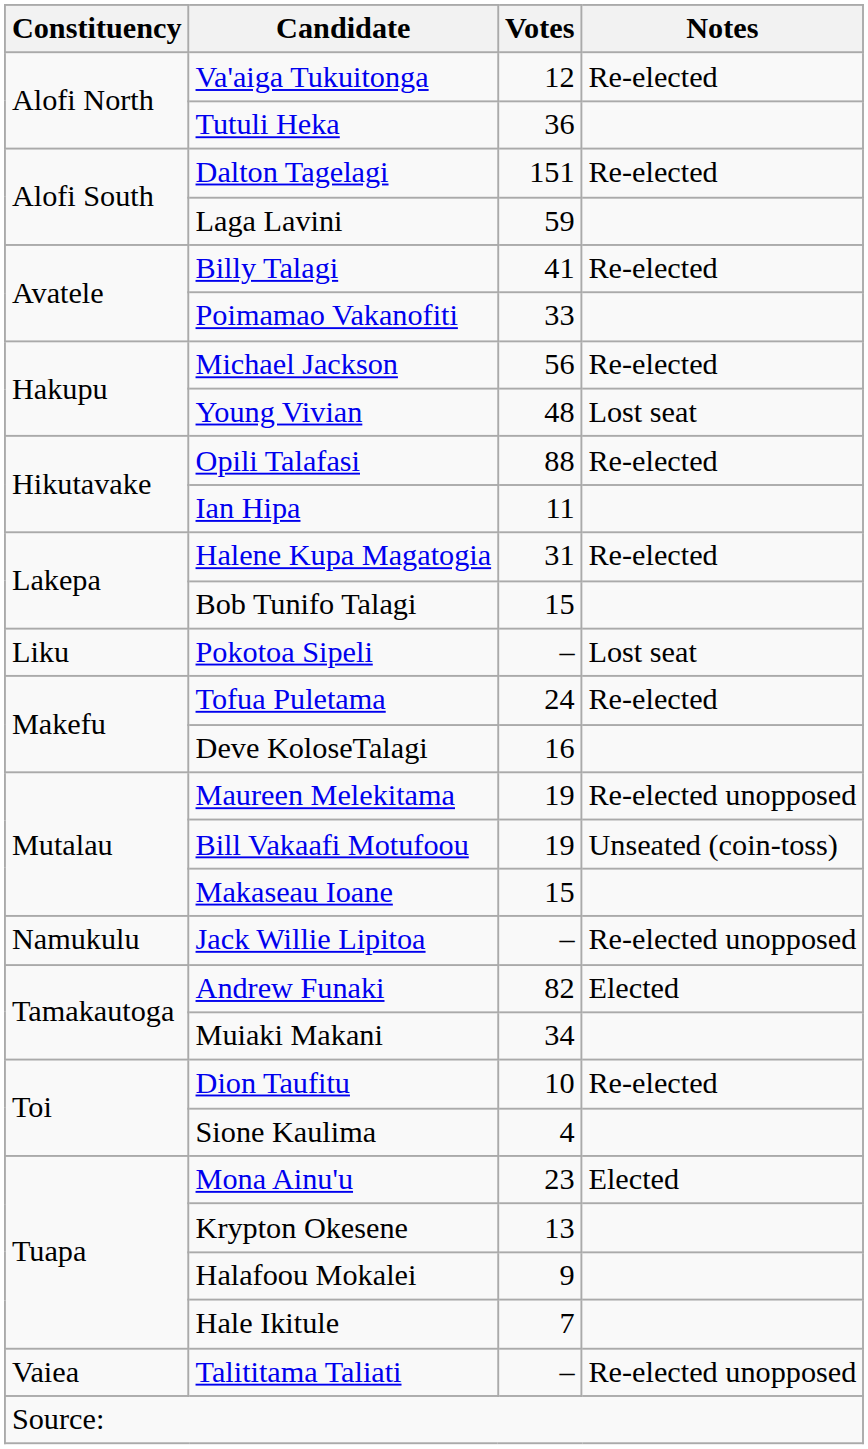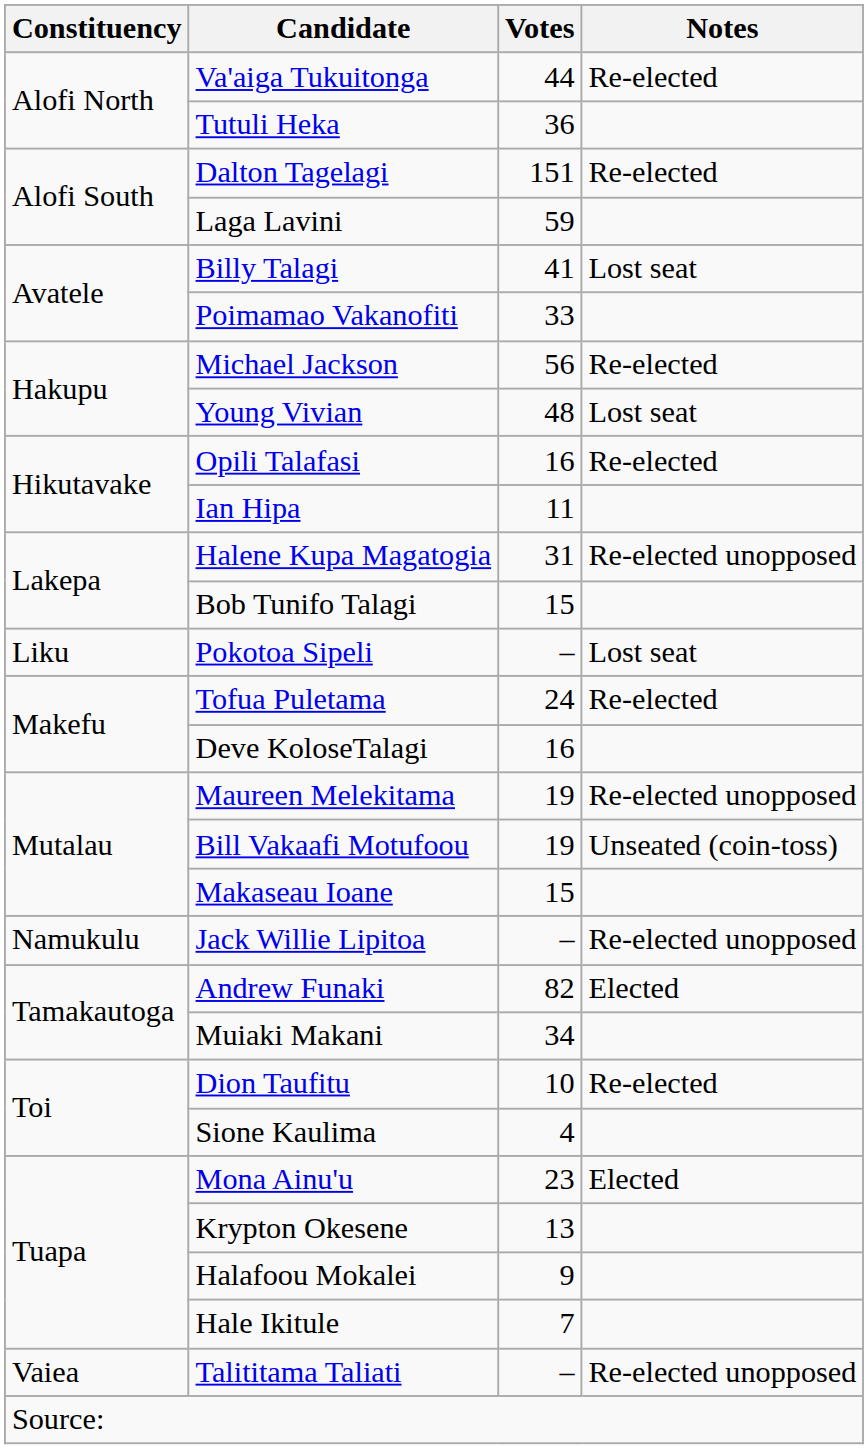Va'aiga Tukuitonga | Votes: 12 -> 44
Billy Talagi | Notes: Re-elected -> Lost seat
Opili Talafasi | Votes: 88 -> 16
Halene Kupa Magatogia | Notes: Re-elected -> Re-elected unopposed
